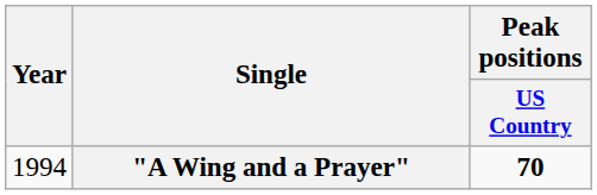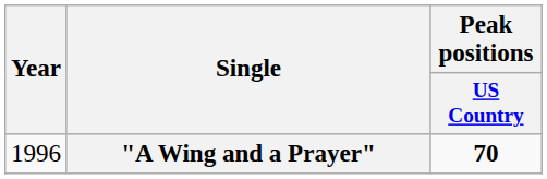"A Wing and a Prayer" | Year: 1994 -> 1996
